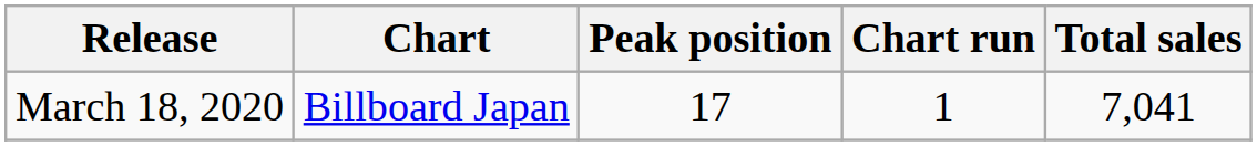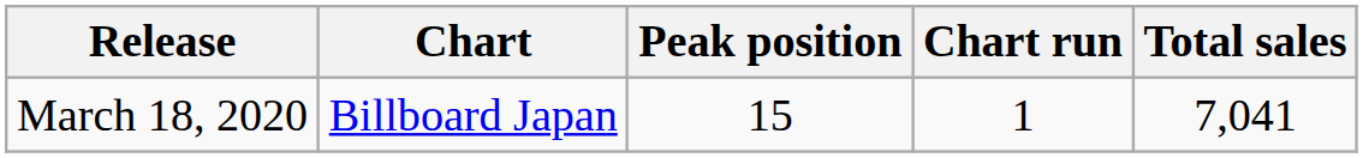March 18, 2020 | Peak position: 17 -> 15
